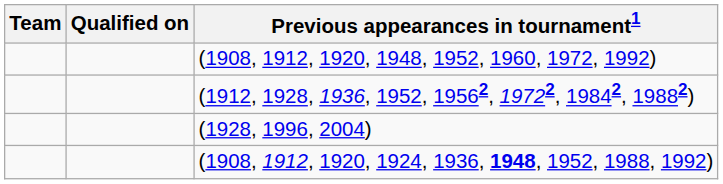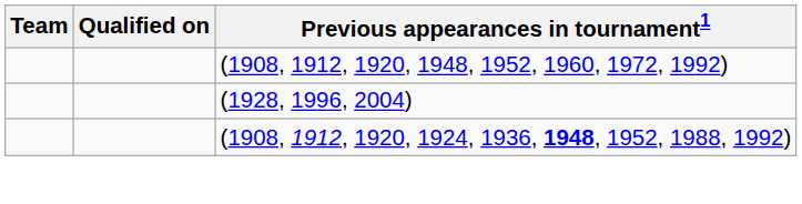- row: (1912, 1928, 1936, 1952, 19562, 19722, 19842, 19882)
